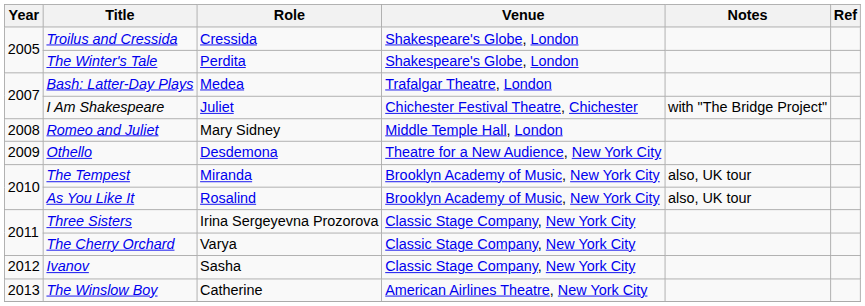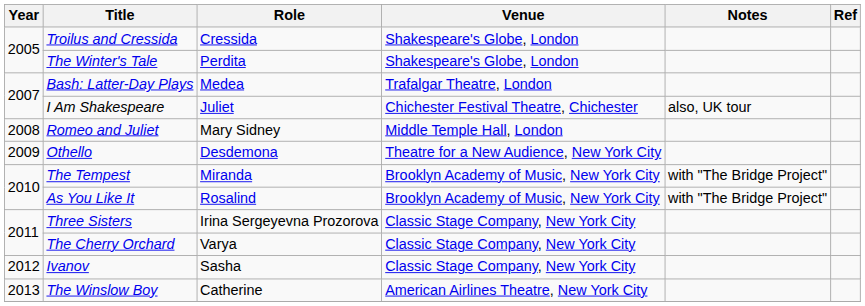I Am Shakespeare | Notes: with "The Bridge Project" -> also, UK tour
The Tempest | Notes: also, UK tour -> with "The Bridge Project"
As You Like It | Notes: also, UK tour -> with "The Bridge Project"
